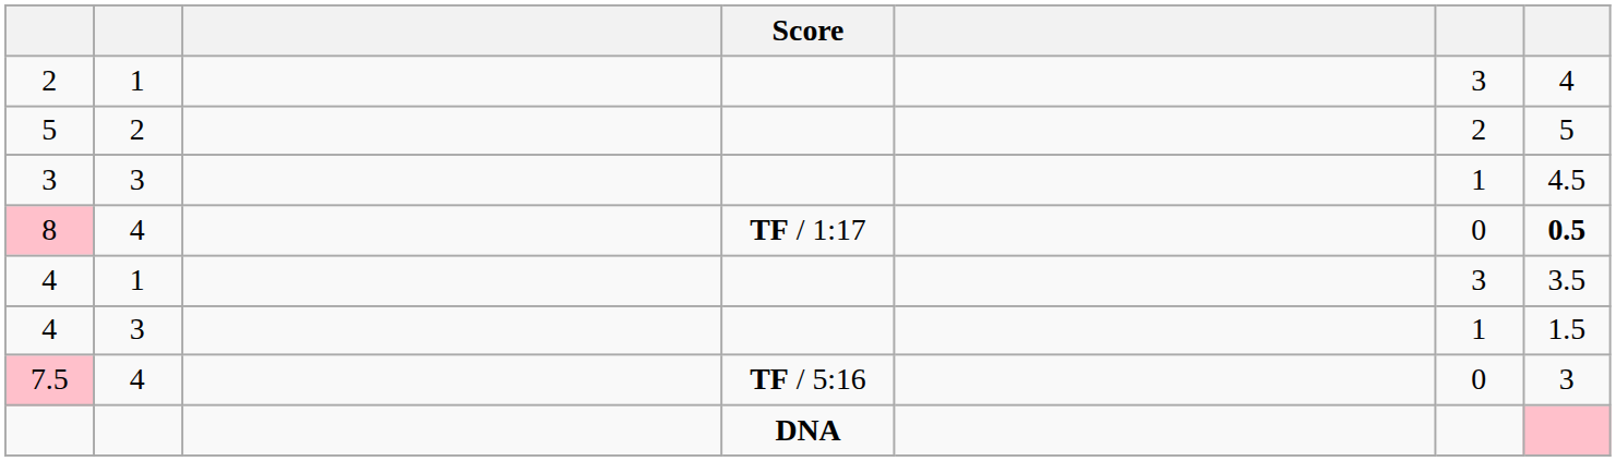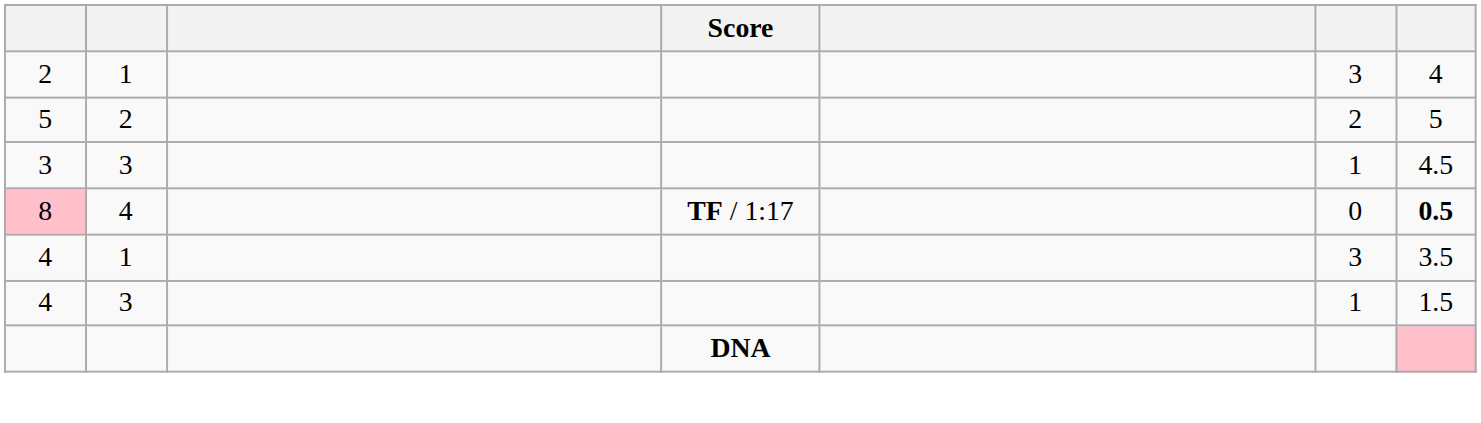- row: 7.5 | 4 | TF / 5:16 | 0 | 3
